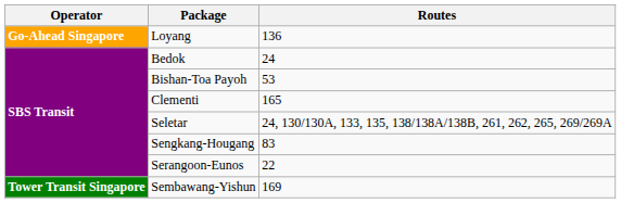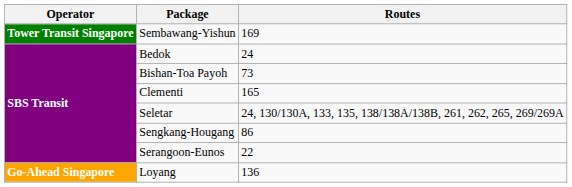rows swapped: Loyang <-> Sembawang-Yishun
Bishan-Toa Payoh | Routes: 53 -> 73
Sengkang-Hougang | Routes: 83 -> 86
